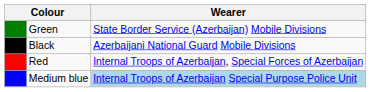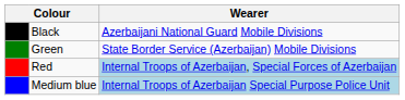rows swapped: Green <-> Black
Red | Wearer: no background -> lightblue background
